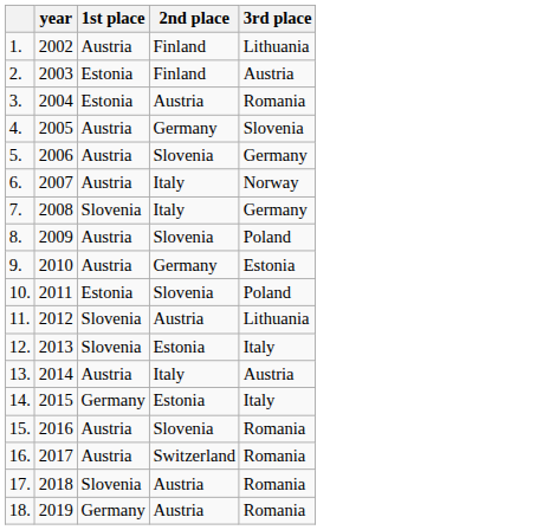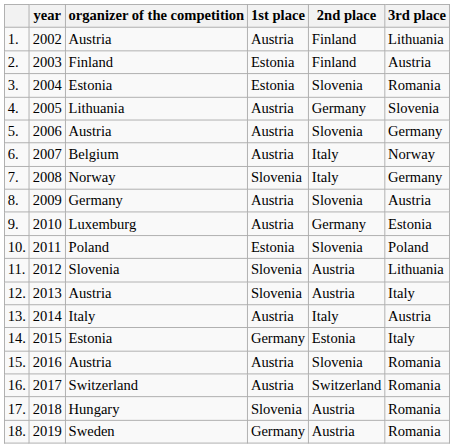+ column: organizer of the competition | Austria | Finland | Estonia | Lithuania | Austria | Belgium | Norway | Germany | Luxemburg | Poland | Slovenia | Austria | Italy | Estonia | Austria | Switzerland | Hungary | Sweden
3. | 2nd place: Austria -> Slovenia
8. | 3rd place: Poland -> Austria
12. | 2nd place: Estonia -> Austria
